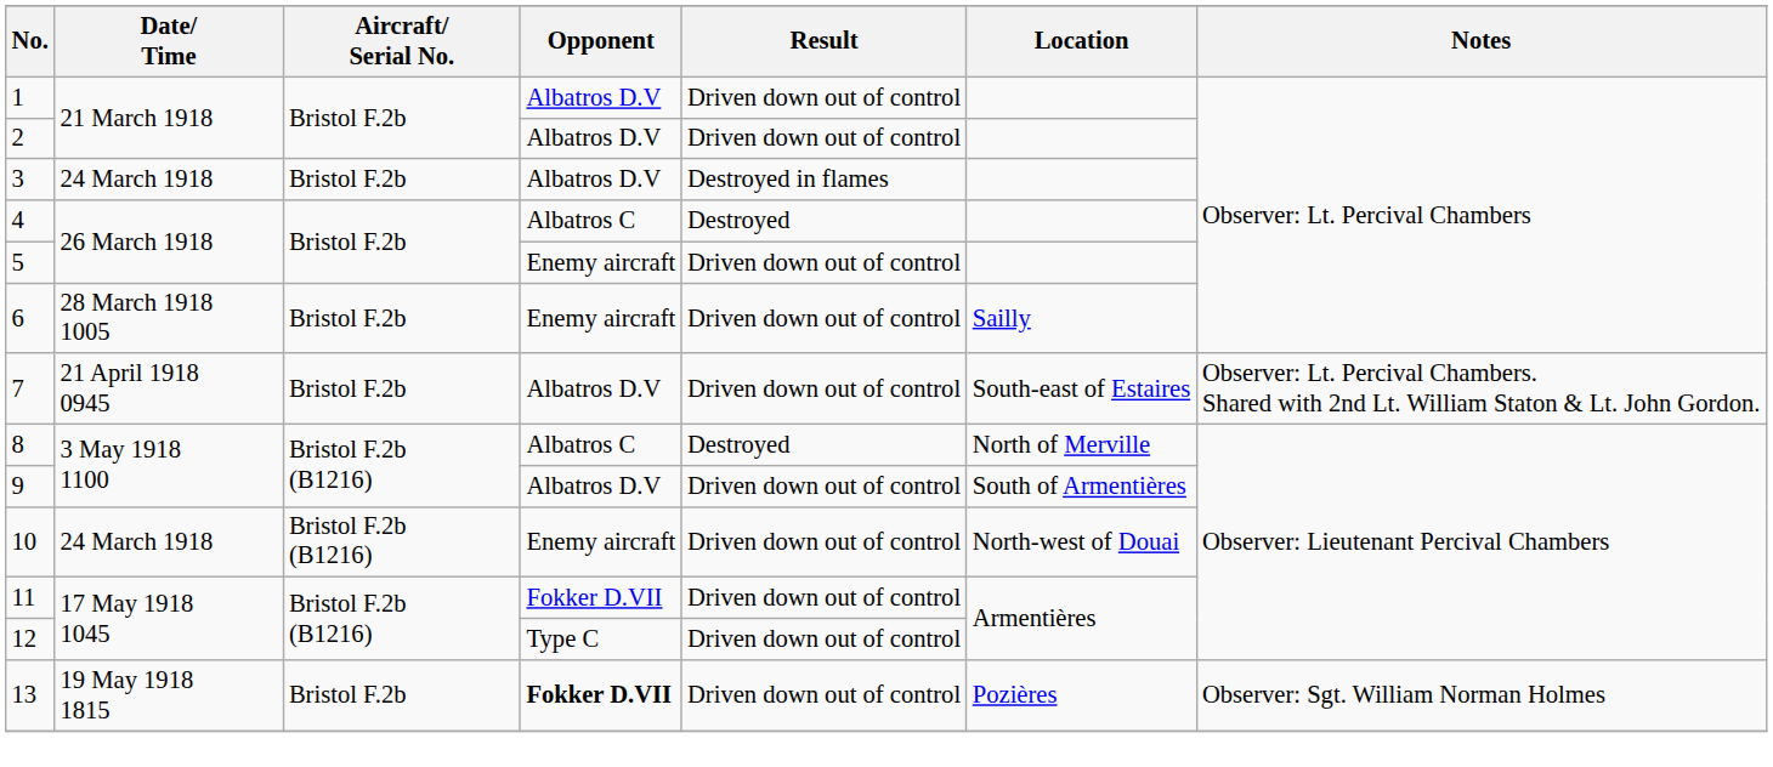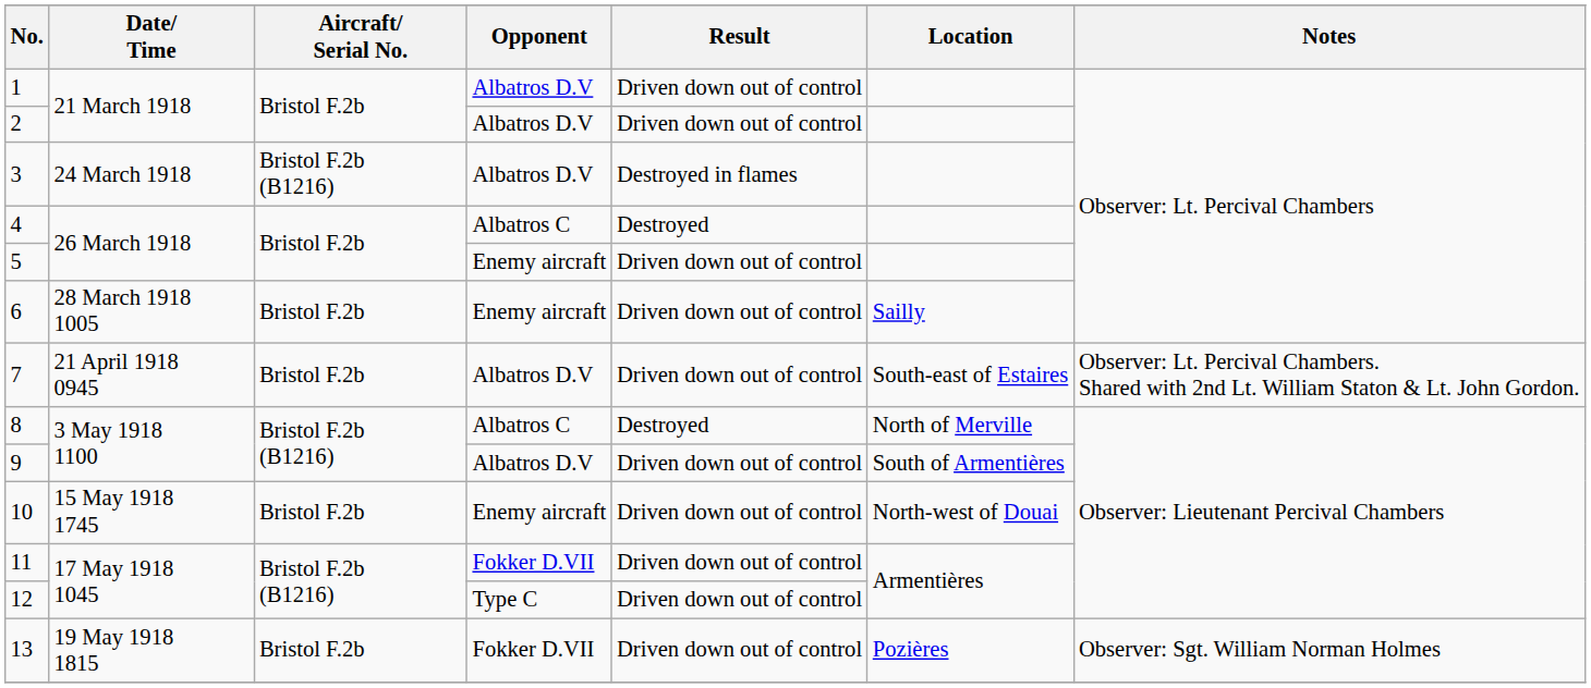3 | Aircraft/ Serial No.: Bristol F.2b -> Bristol F.2b (B1216)
10 | Date/ Time: 24 March 1918 -> 15 May 1918 1745
10 | Aircraft/ Serial No.: Bristol F.2b (B1216) -> Bristol F.2b
13 | Opponent: bold -> normal
